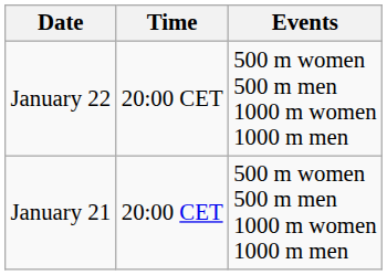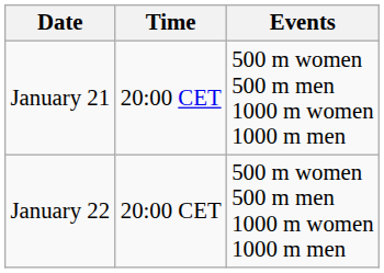rows swapped: January 21 <-> January 22
